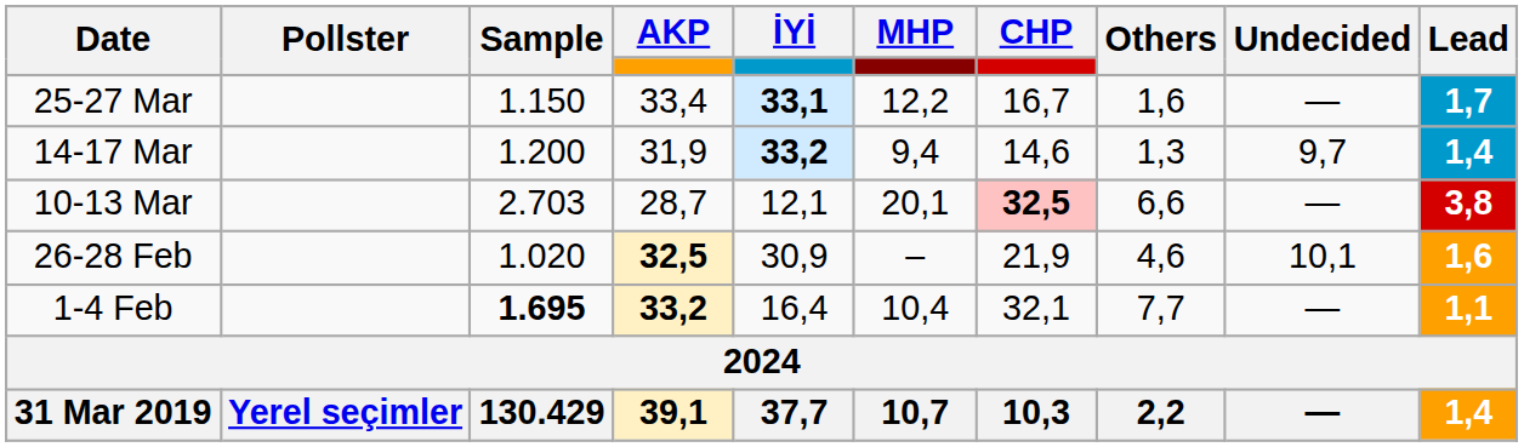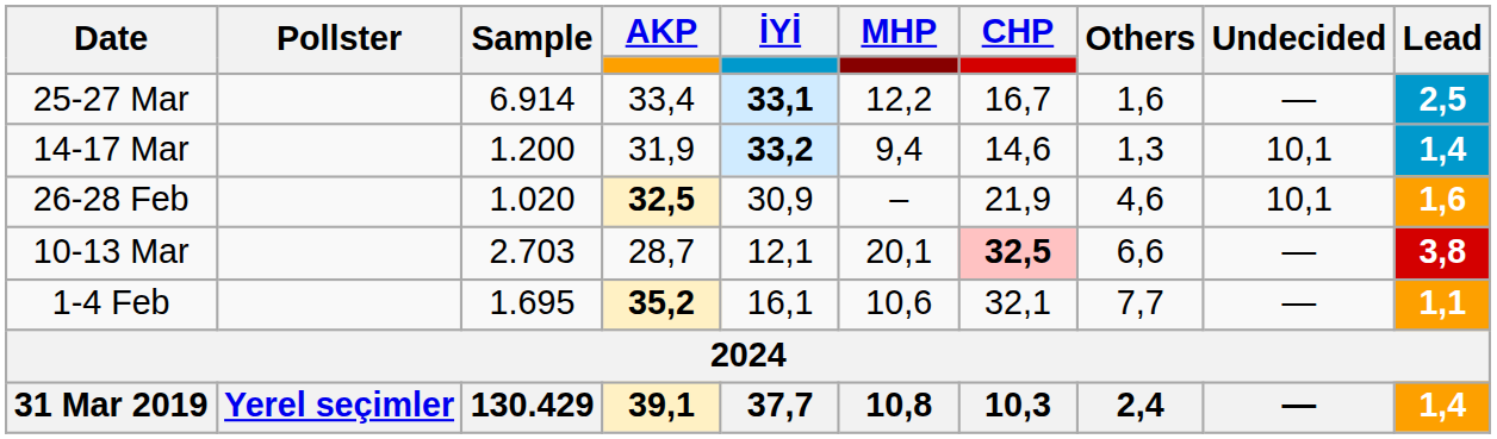25-27 Mar | Sample: 1.150 -> 6.914
25-27 Mar | Lead: 1,7 -> 2,5
14-17 Mar | Undecided: 9,7 -> 10,1
rows swapped: 10-13 Mar <-> 26-28 Feb
1-4 Feb | Sample: bold -> normal
1-4 Feb | AKP: 33,2 -> 35,2
1-4 Feb | İYİ: 16,4 -> 16,1
1-4 Feb | MHP: 10,4 -> 10,6
31 Mar 2019 | MHP: 10,7 -> 10,8
31 Mar 2019 | Others: 2,2 -> 2,4
